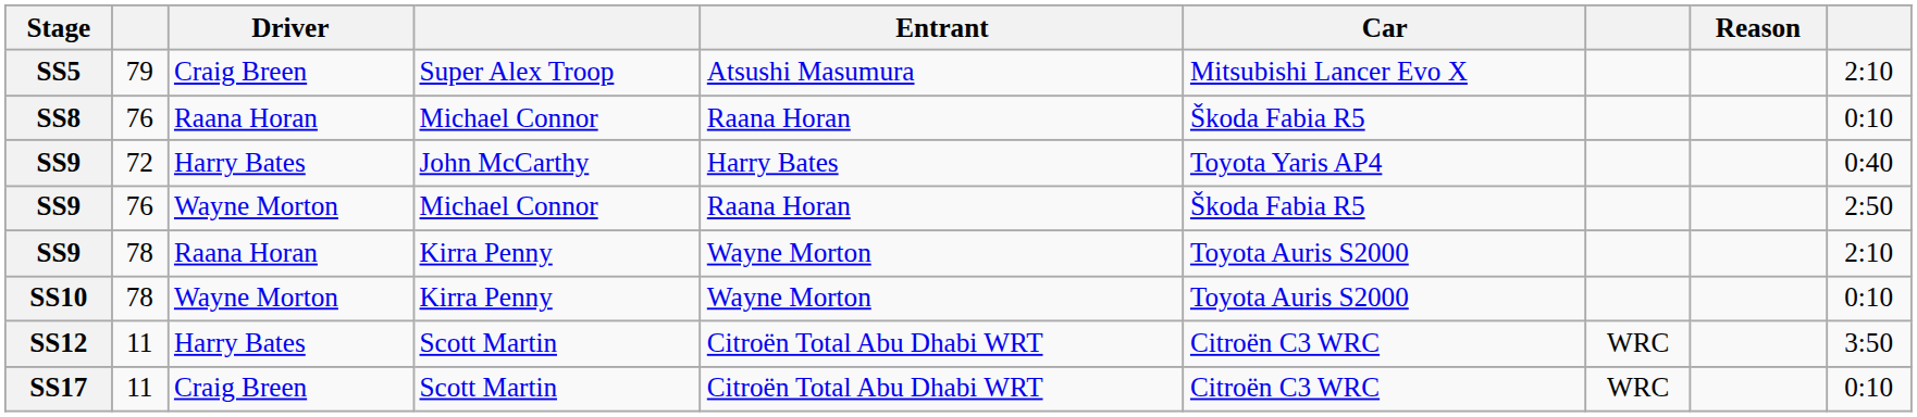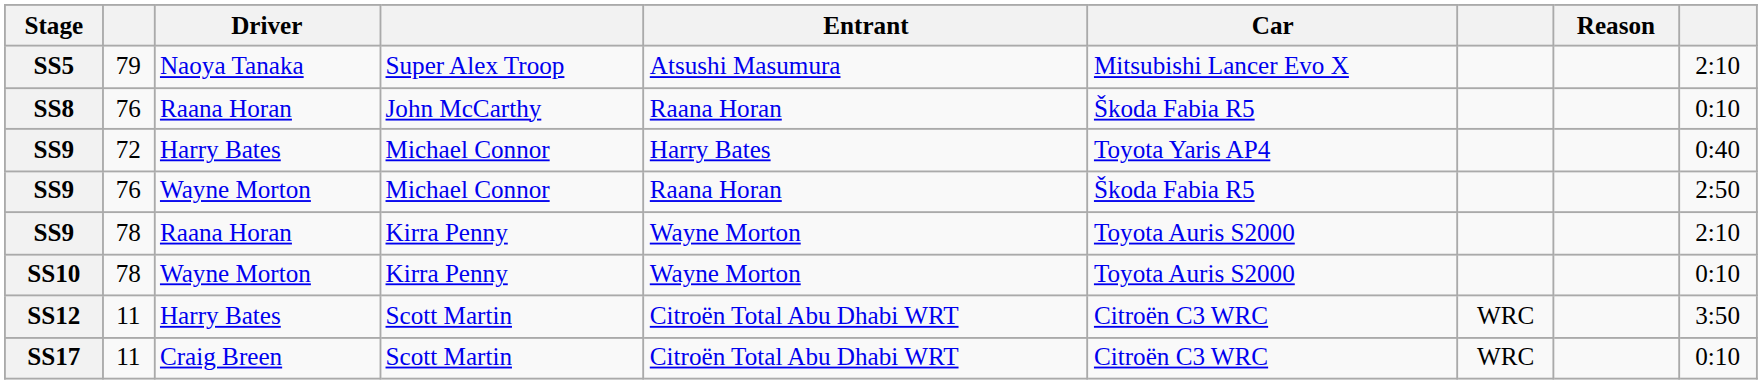SS5 | Driver: Craig Breen -> Naoya Tanaka
SS8 | column 4: Michael Connor -> John McCarthy
SS9 / 72 | column 4: John McCarthy -> Michael Connor
